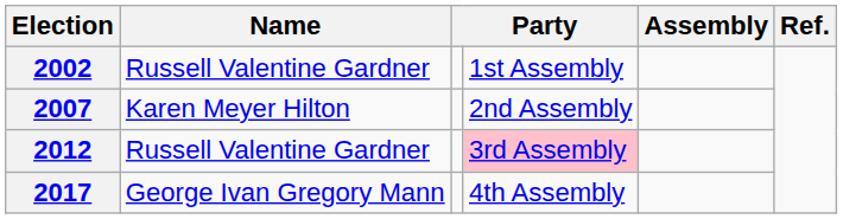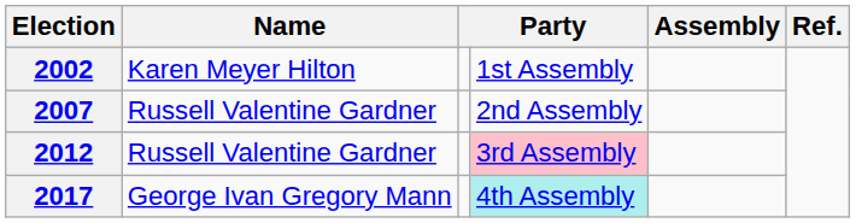2002 | Name: Russell Valentine Gardner -> Karen Meyer Hilton
2007 | Name: Karen Meyer Hilton -> Russell Valentine Gardner
2017 | column 4: no background -> paleturquoise background
